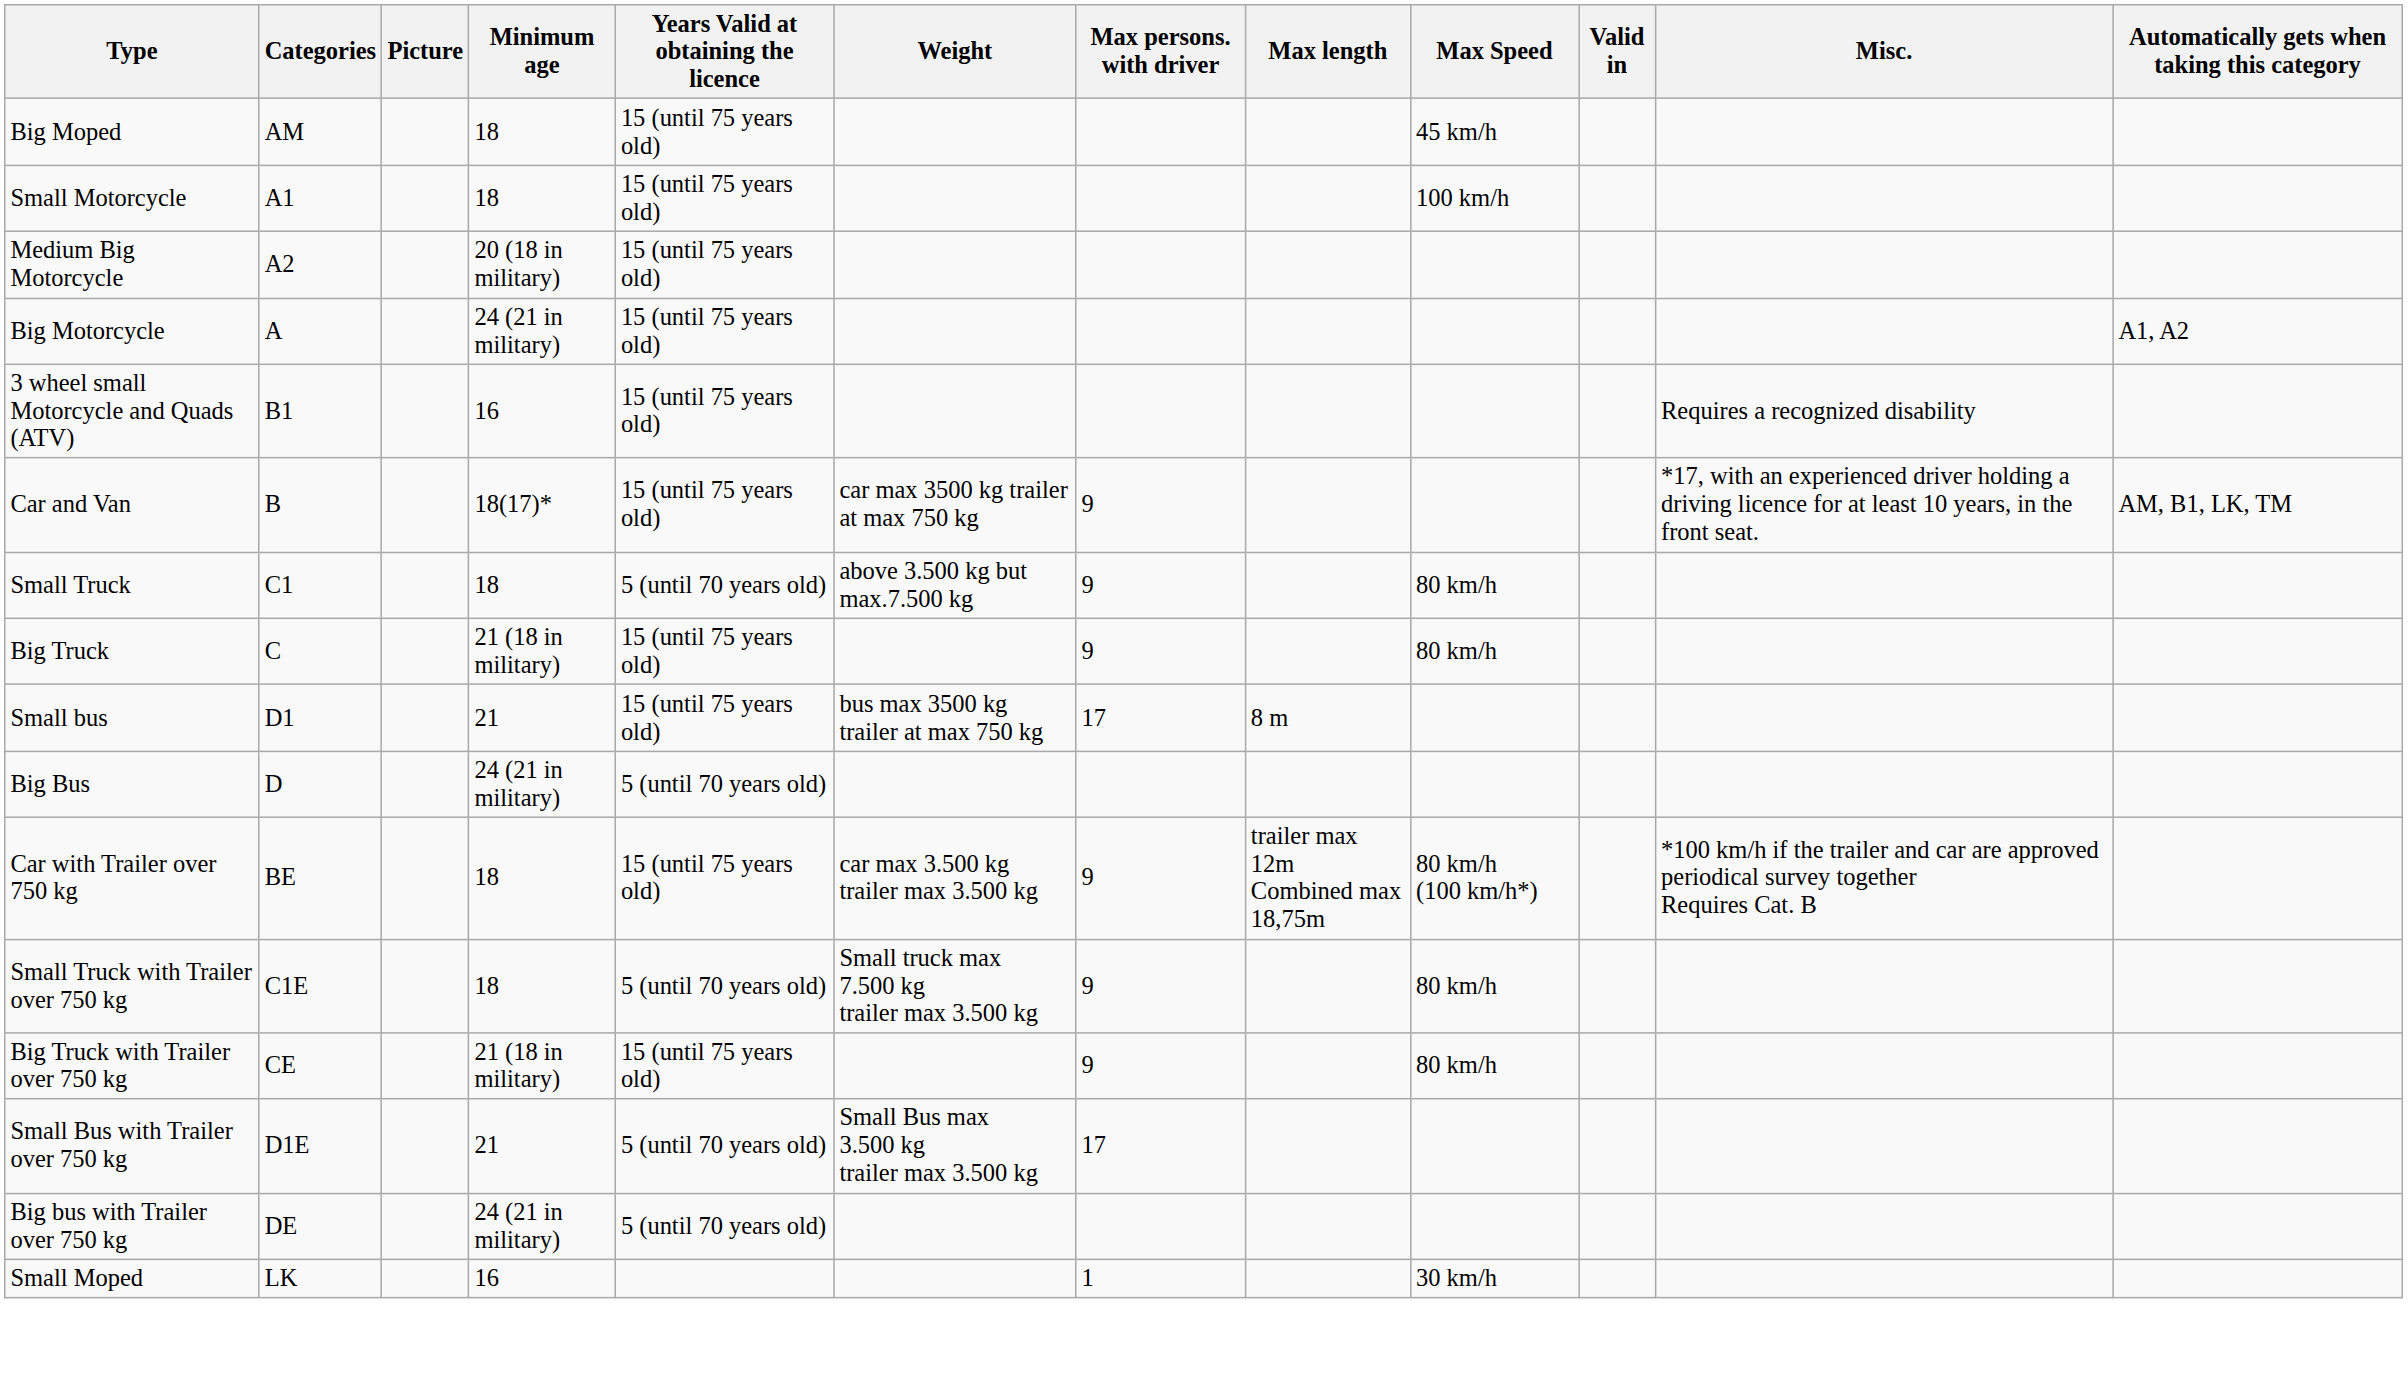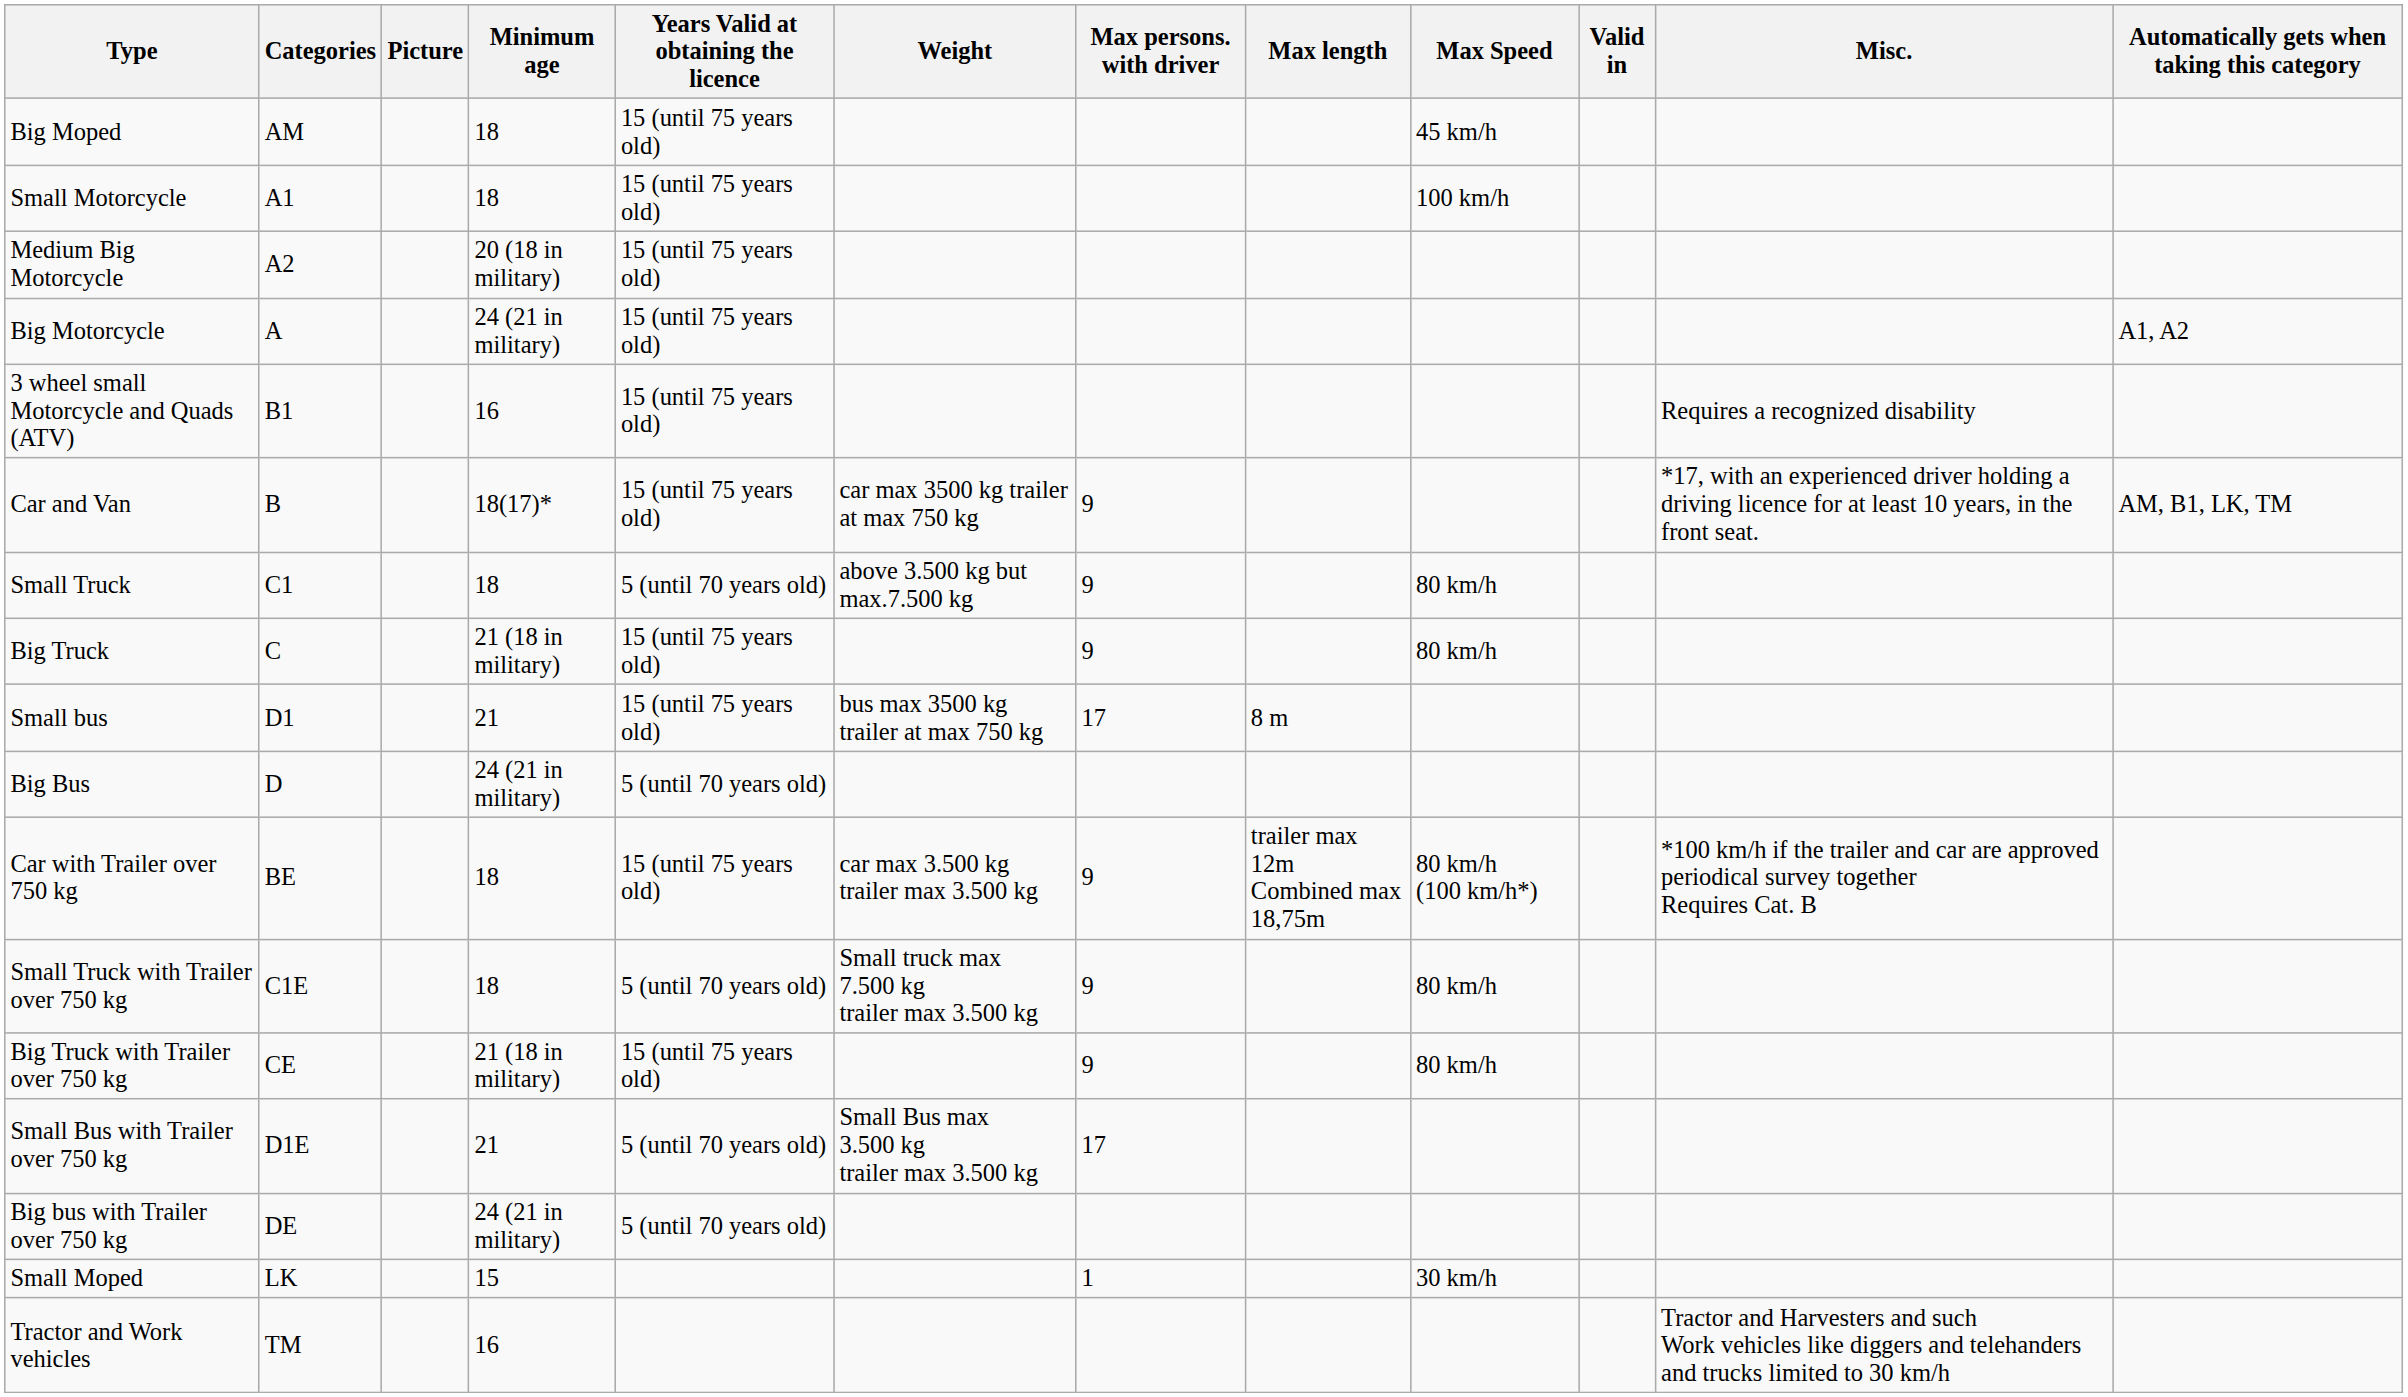Small Moped | Minimum age: 16 -> 15
+ row: Tractor and Work vehicles | TM | 16 | Tractor and Harvesters and such Work vehicles like diggers and telehanders and trucks limited to 30 km/h
